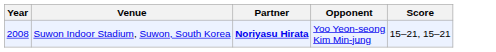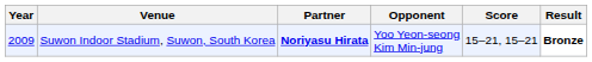+ column: Result | Bronze
Suwon Indoor Stadium, Suwon, South Korea | Year: 2008 -> 2009
